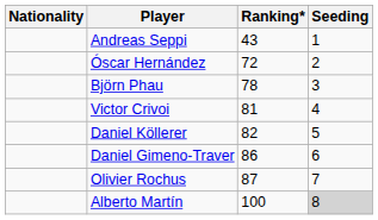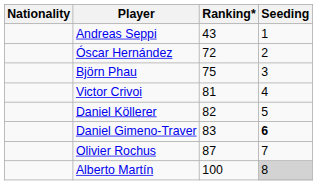Björn Phau | Ranking*: 78 -> 75
Daniel Gimeno-Traver | Ranking*: 86 -> 83
Daniel Gimeno-Traver | Seeding: normal -> bold
